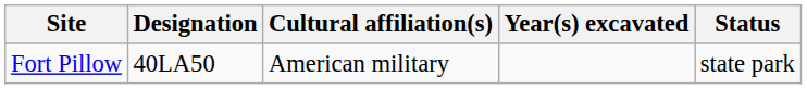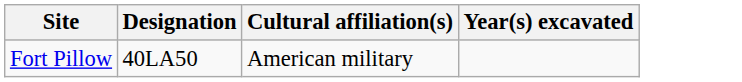- column: Status | state park
